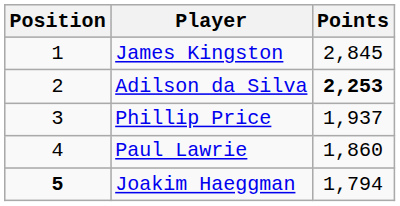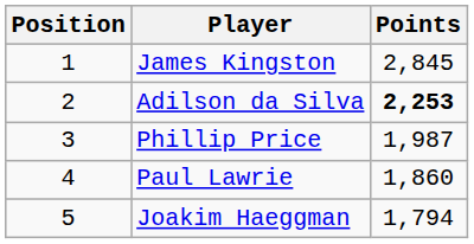Phillip Price | Points: 1,937 -> 1,987
Joakim Haeggman | Position: bold -> normal
